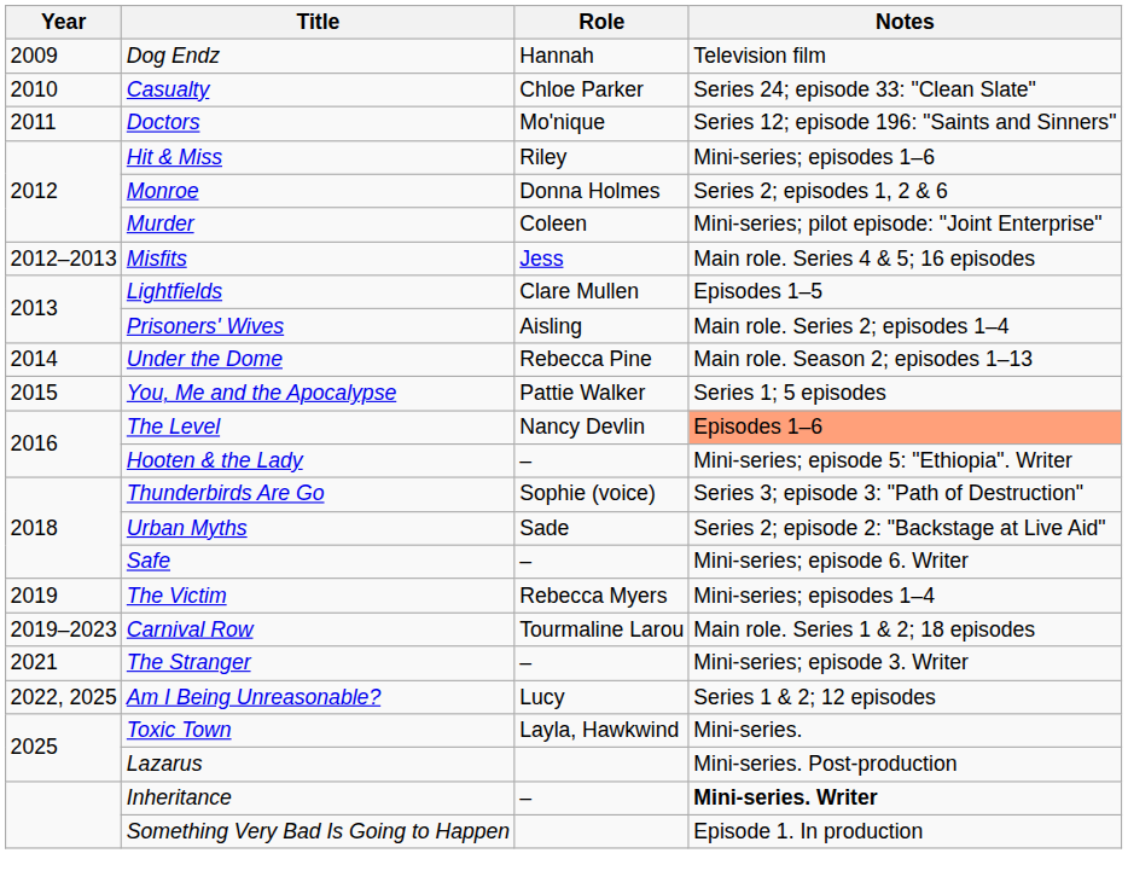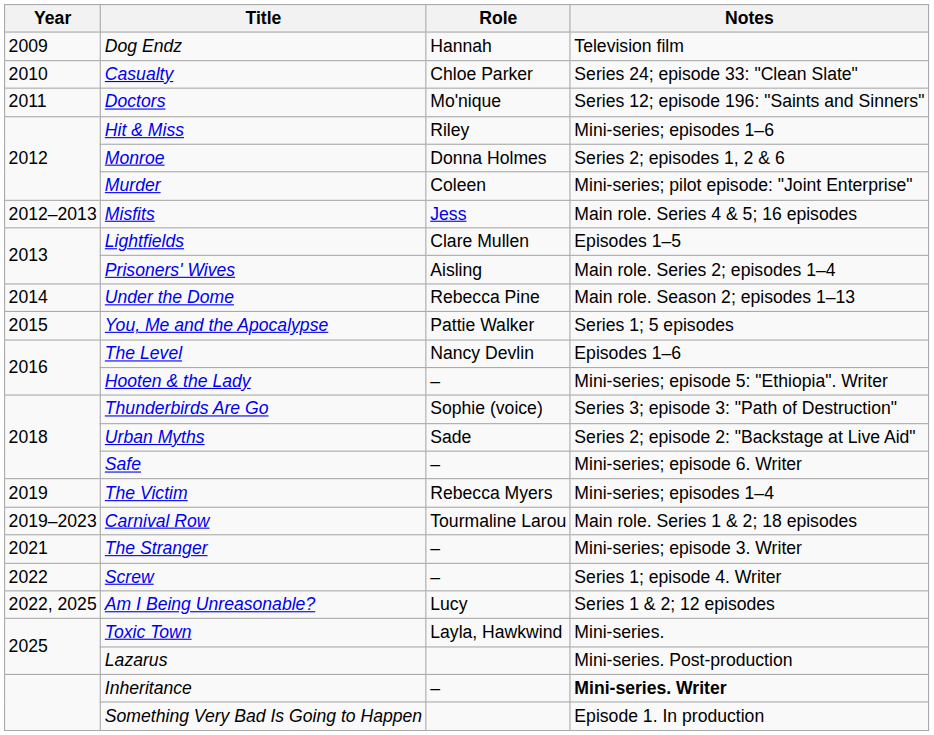The Level | Notes: lightsalmon background -> no background
+ row: 2022 | Screw | – | Series 1; episode 4. Writer
